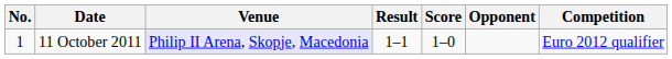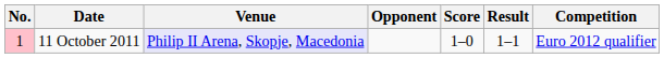columns swapped: Opponent <-> Result
11 October 2011 | No.: no background -> pink background
